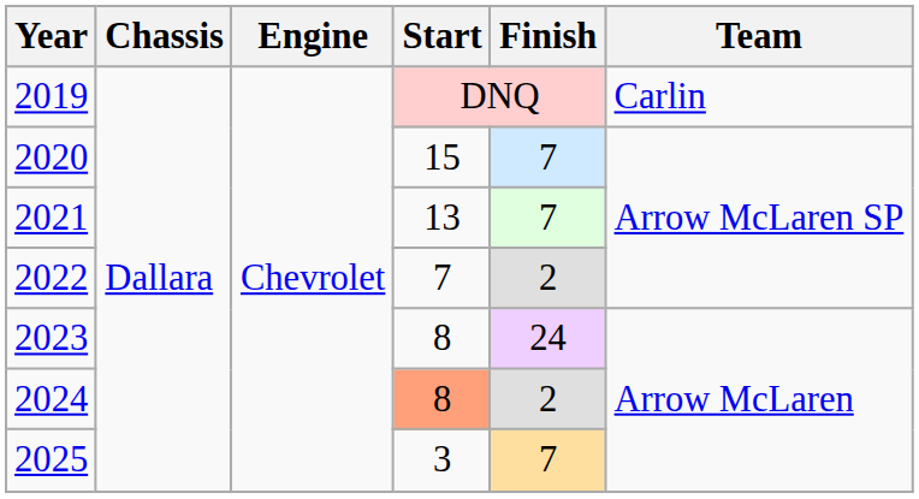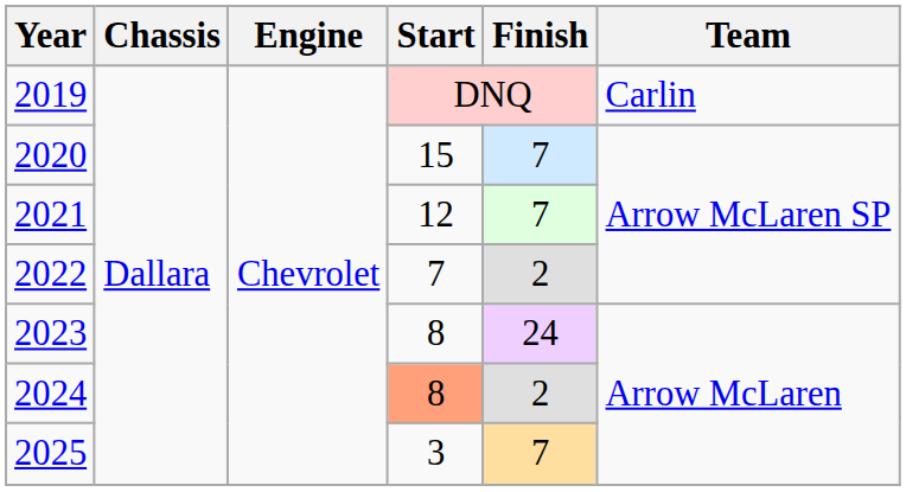2021 | Start: 13 -> 12
